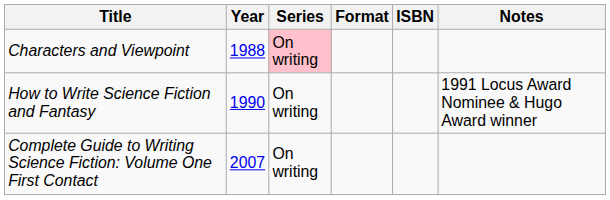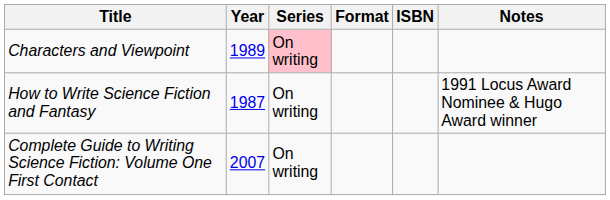Characters and Viewpoint | Year: 1988 -> 1989
How to Write Science Fiction and Fantasy | Year: 1990 -> 1987
